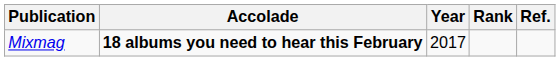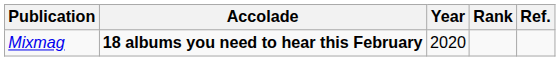Mixmag | Year: 2017 -> 2020
